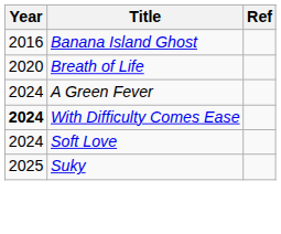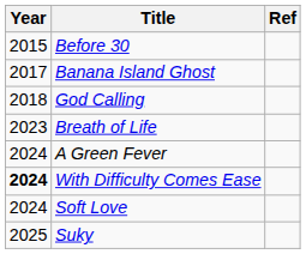+ row: 2015 | Before 30
Banana Island Ghost | Year: 2016 -> 2017
+ row: 2018 | God Calling
Breath of Life | Year: 2020 -> 2023
